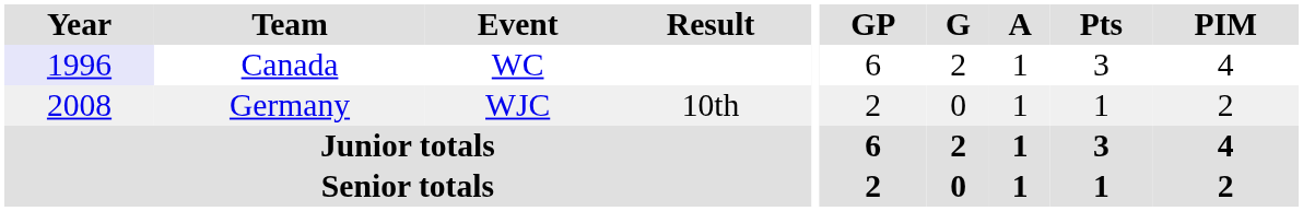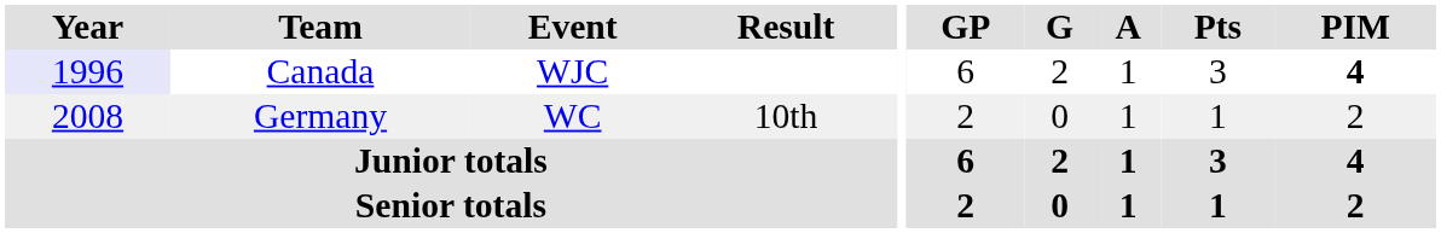Canada | Event: WC -> WJC
Canada | PIM: normal -> bold
Germany | Event: WJC -> WC
